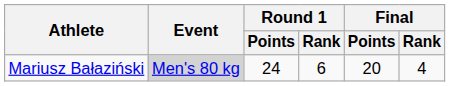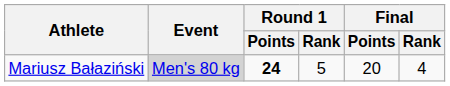Mariusz Bałaziński | Round 1 / Points: normal -> bold
Mariusz Bałaziński | Round 1 / Rank: 6 -> 5
